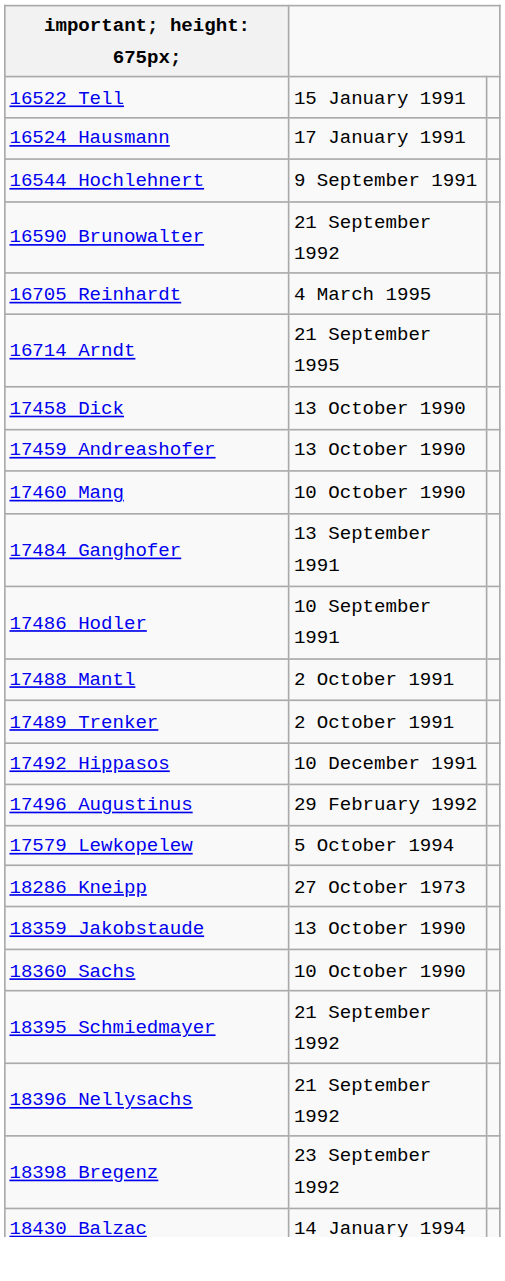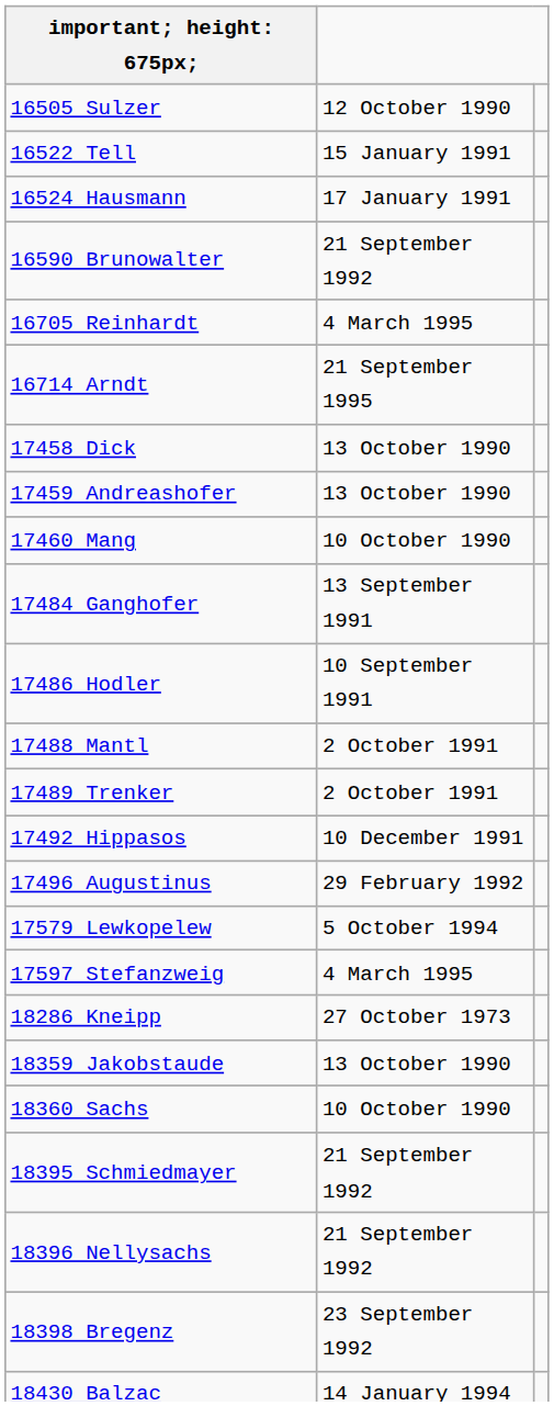+ row: 16505 Sulzer | 12 October 1990
- row: 16544 Hochlehnert | 9 September 1991
+ row: 17597 Stefanzweig | 4 March 1995
